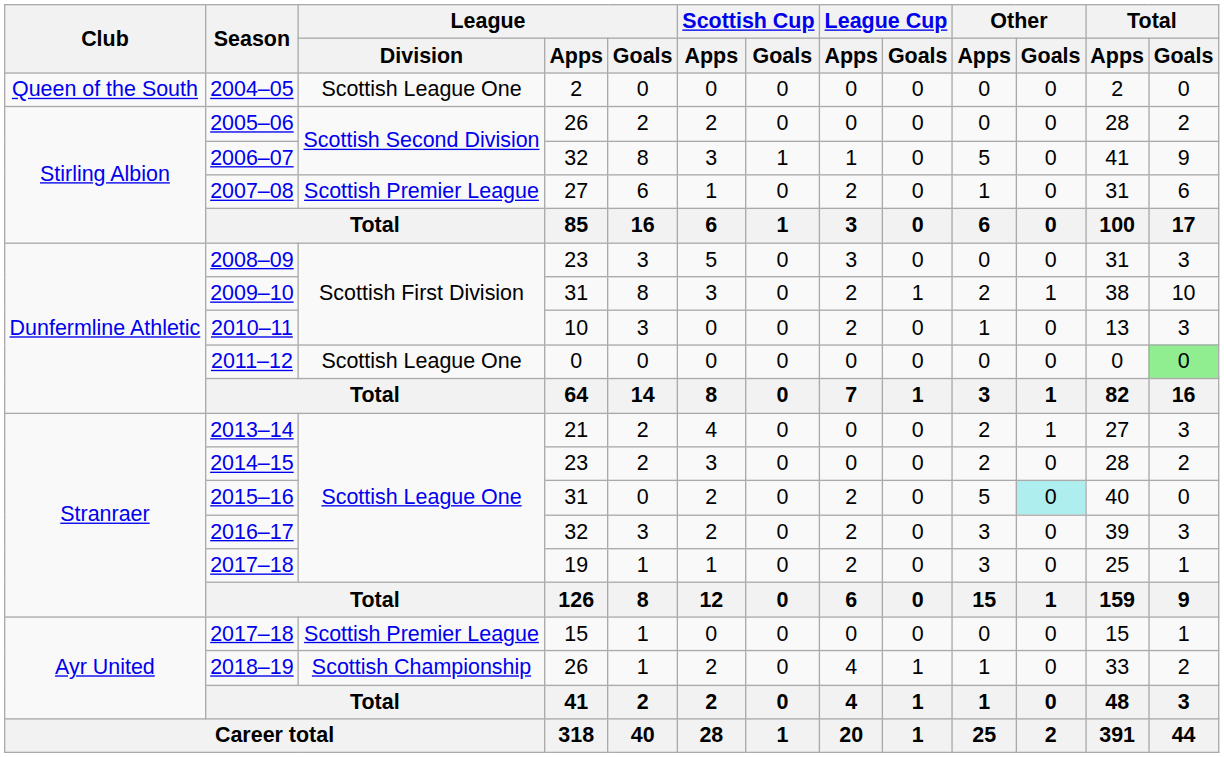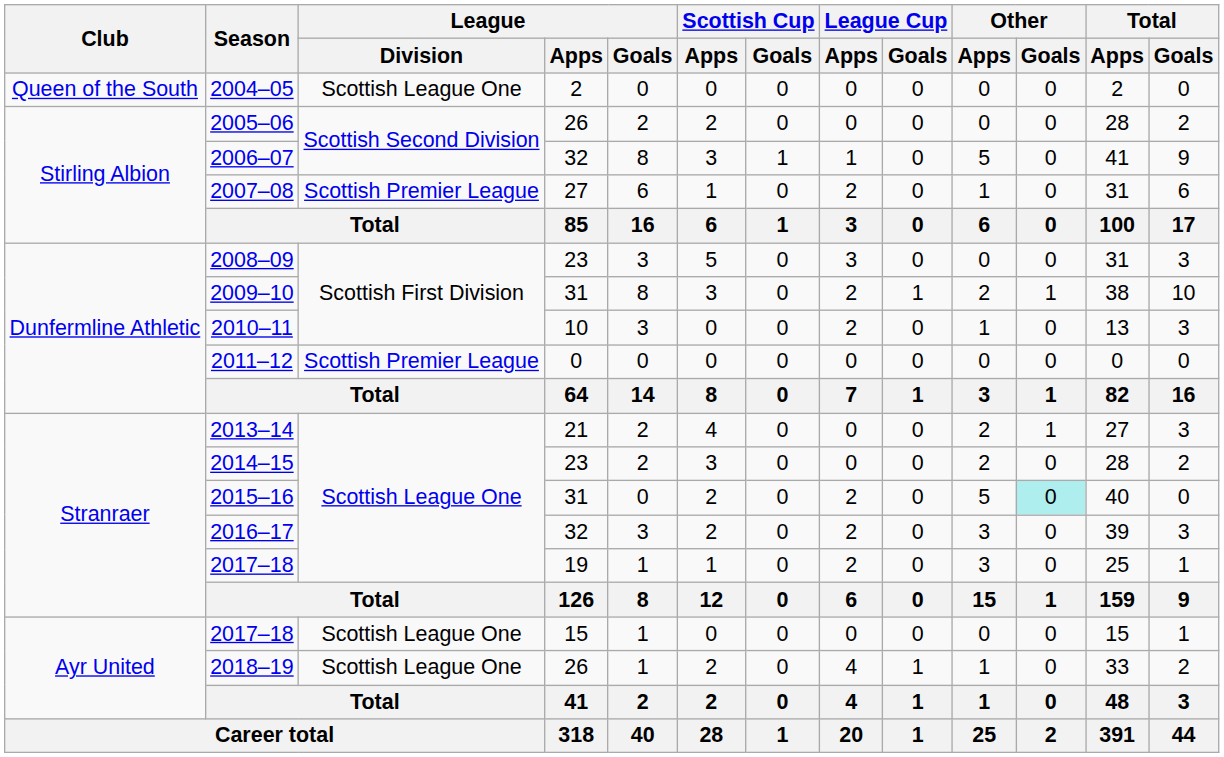2011–12 | League / Division: Scottish League One -> Scottish Premier League
2011–12 | Total / Goals: lightgreen background -> no background
2017–18 / 15 | League / Division: Scottish Premier League -> Scottish League One
2018–19 | League / Division: Scottish Championship -> Scottish League One
